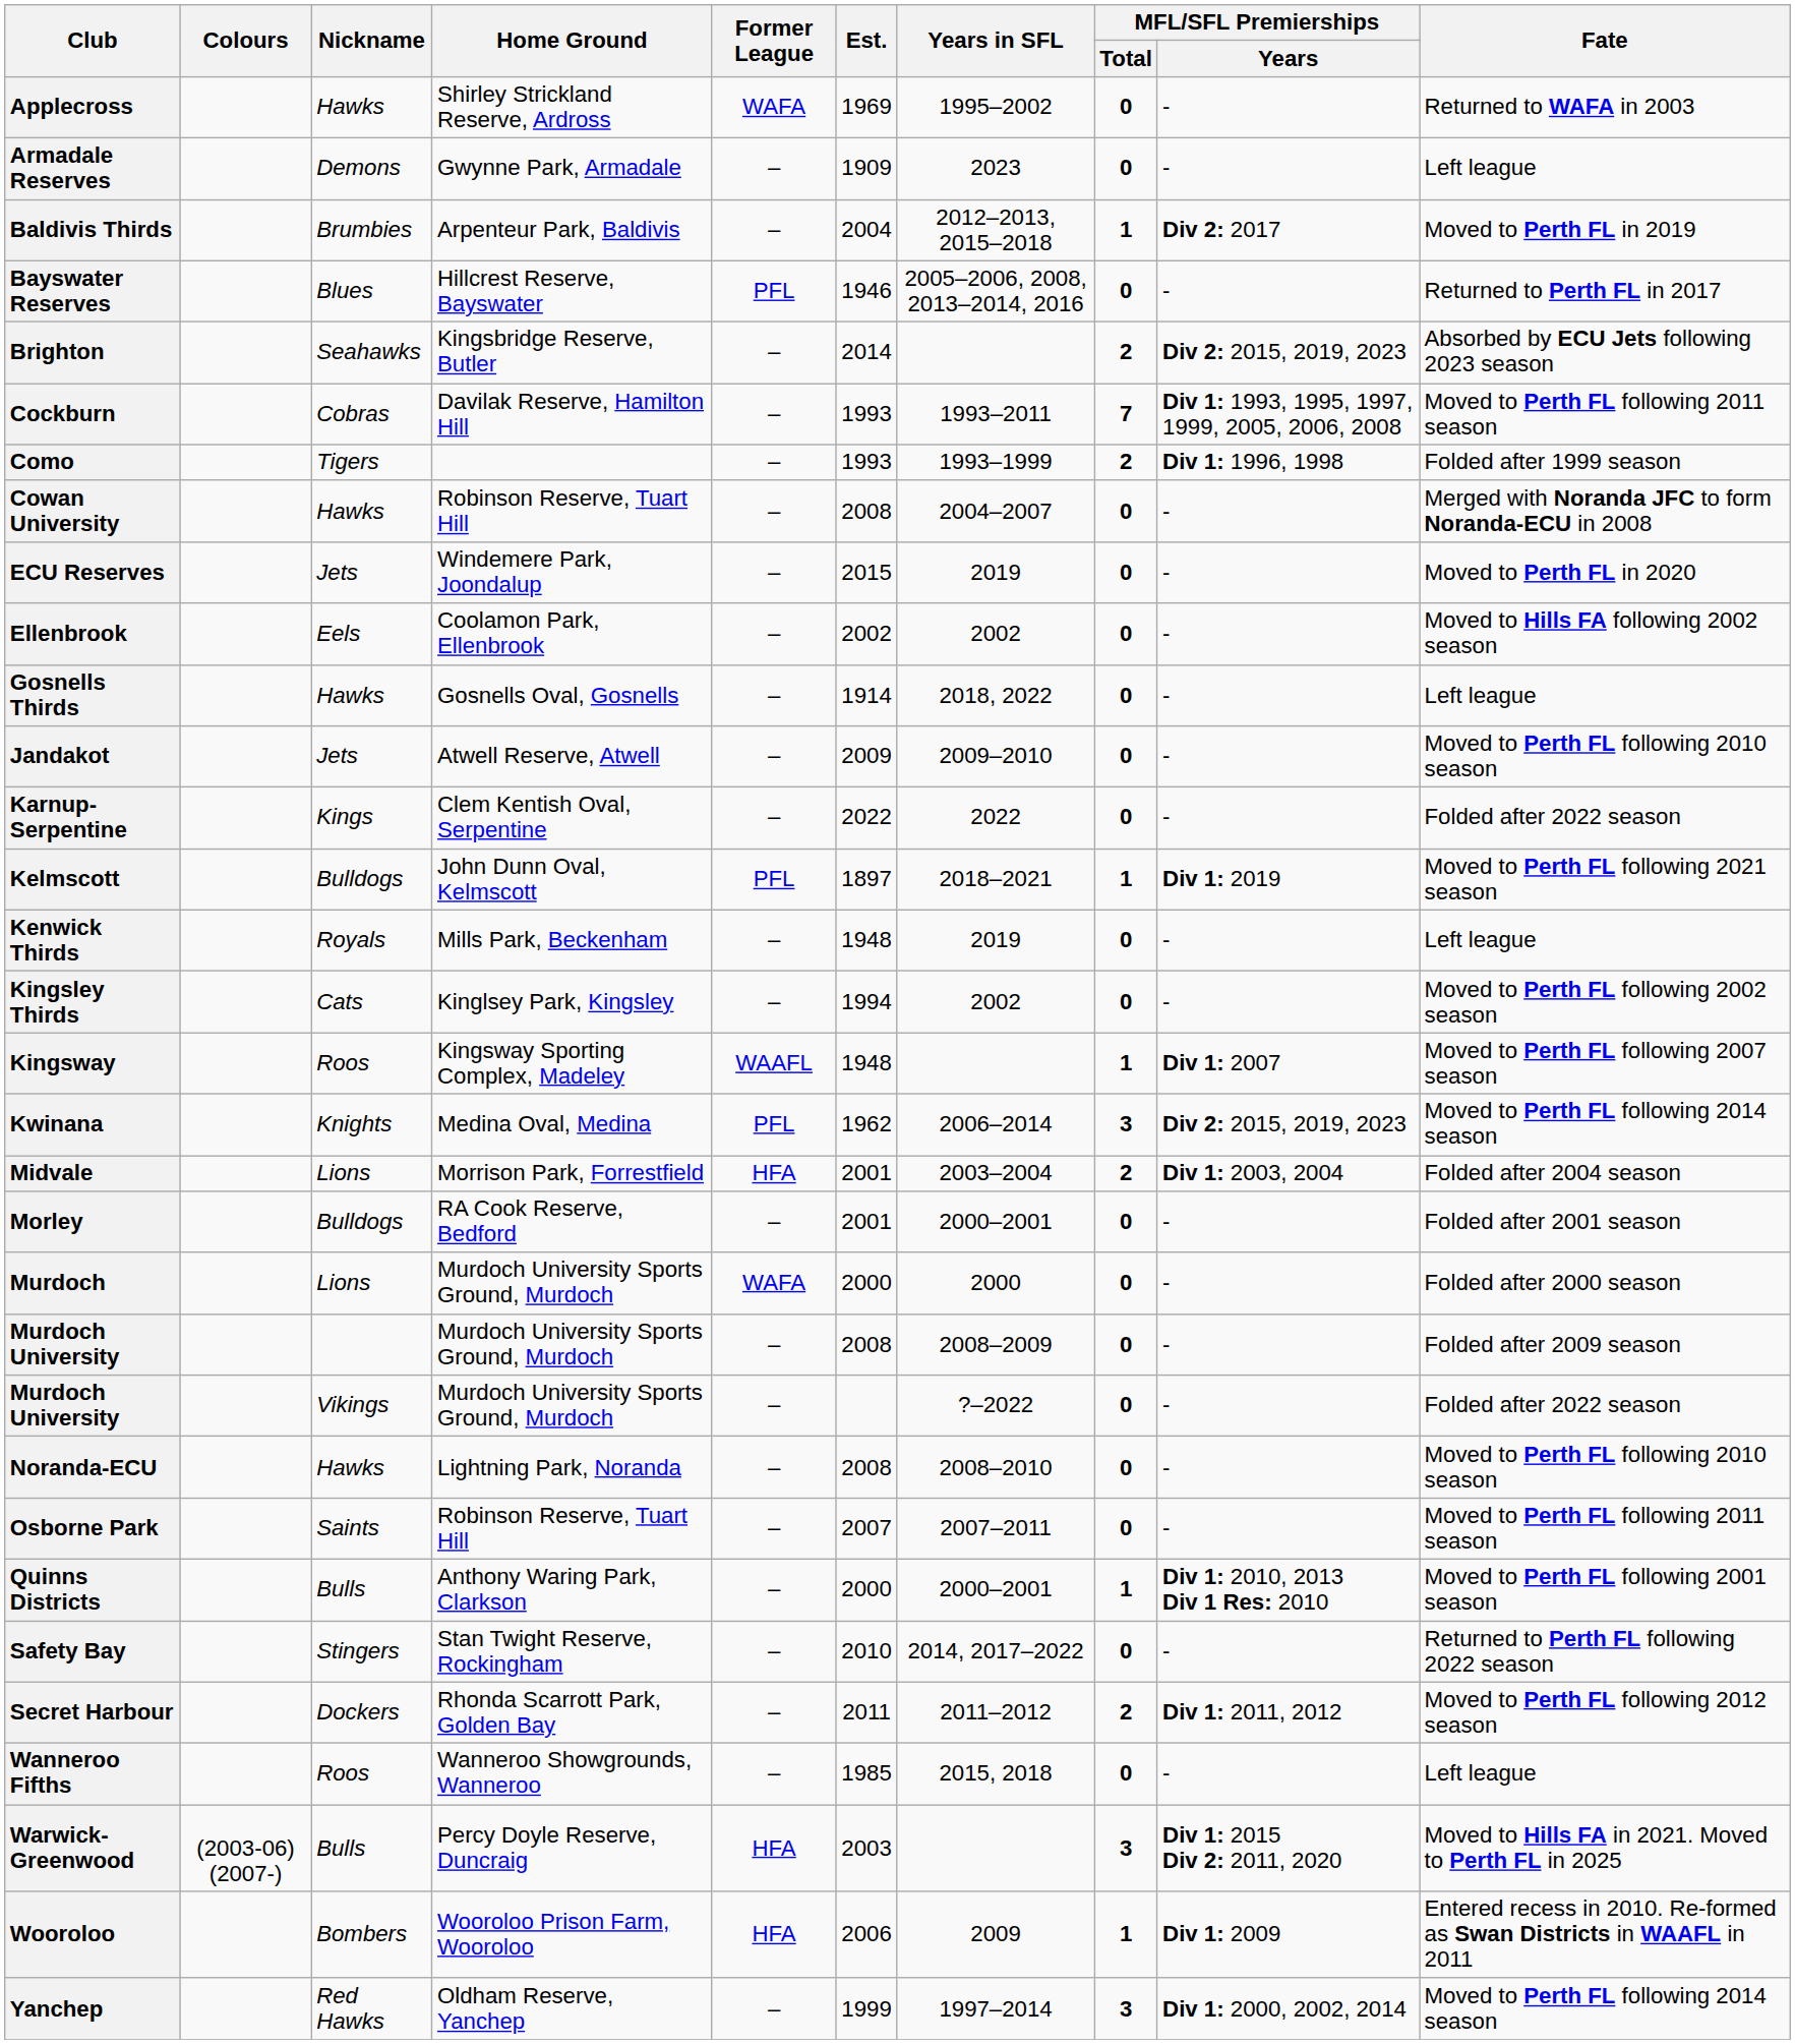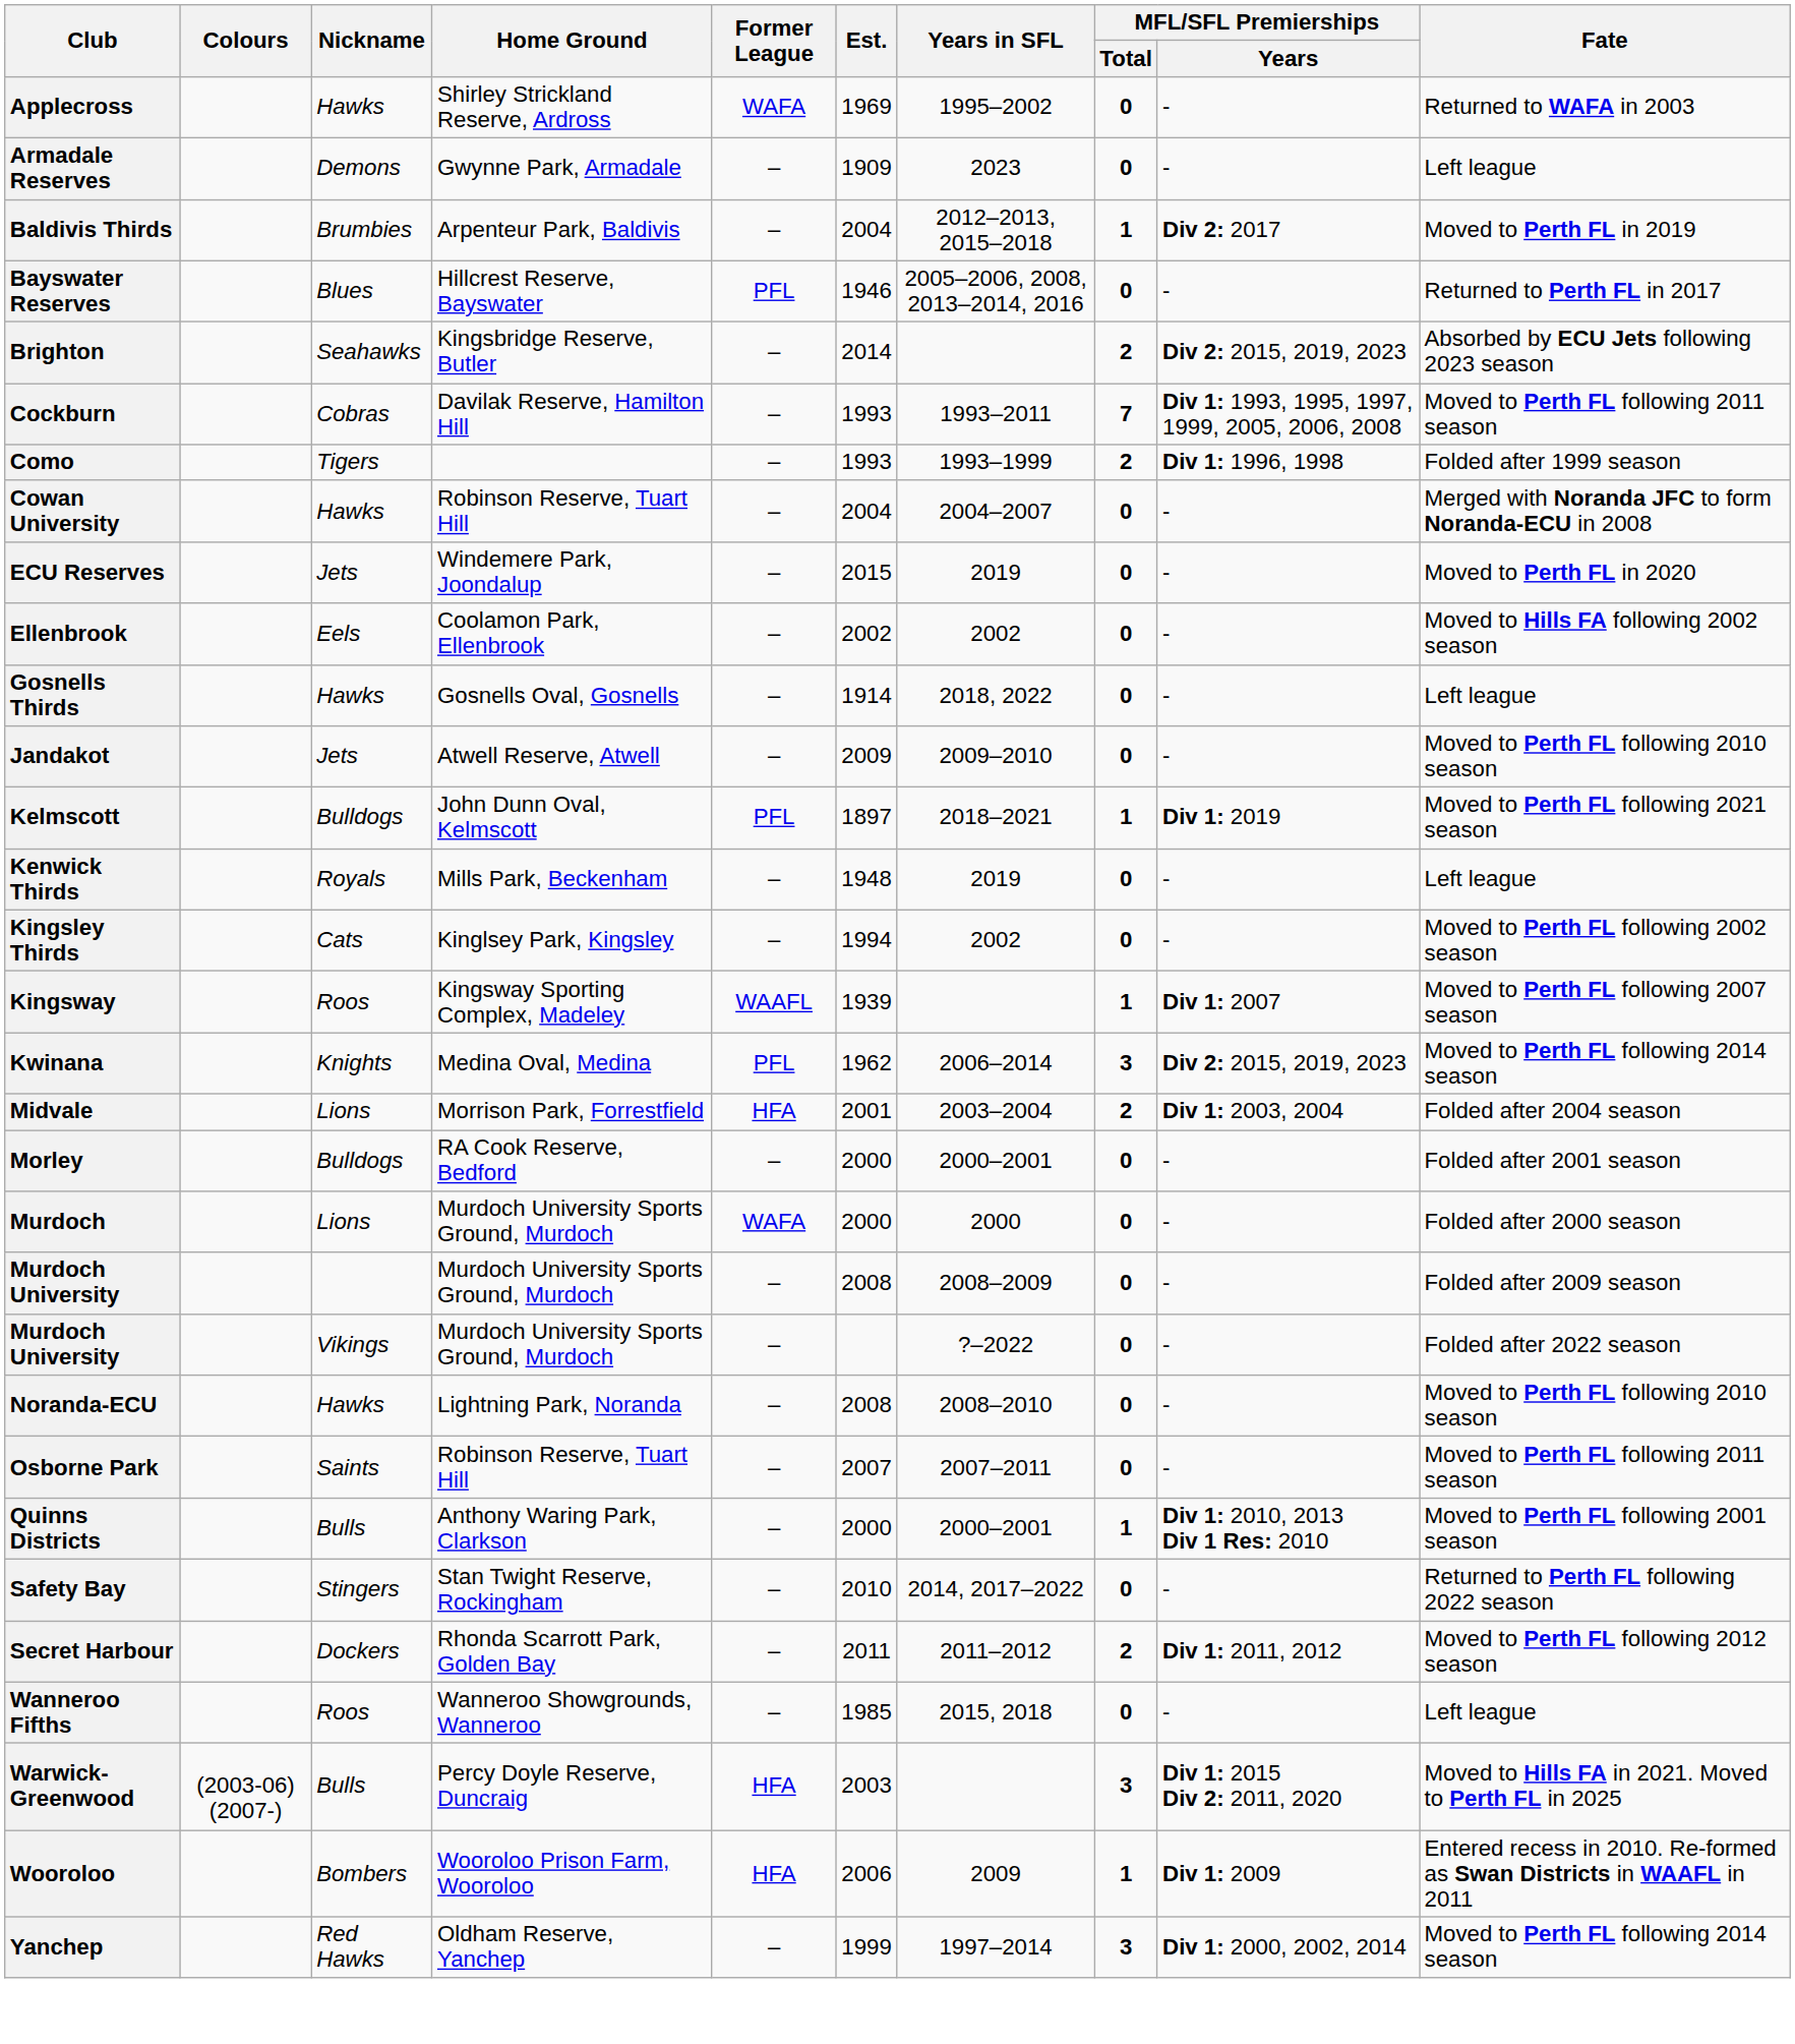Cowan University | Est.: 2008 -> 2004
- row: Karnup-Serpentine | Kings | Clem Kentish Oval, Serpentine | – | 2022 | 2022 | 0 | - | Folded after 2022 season
Kingsway | Est.: 1948 -> 1939
Morley | Est.: 2001 -> 2000
